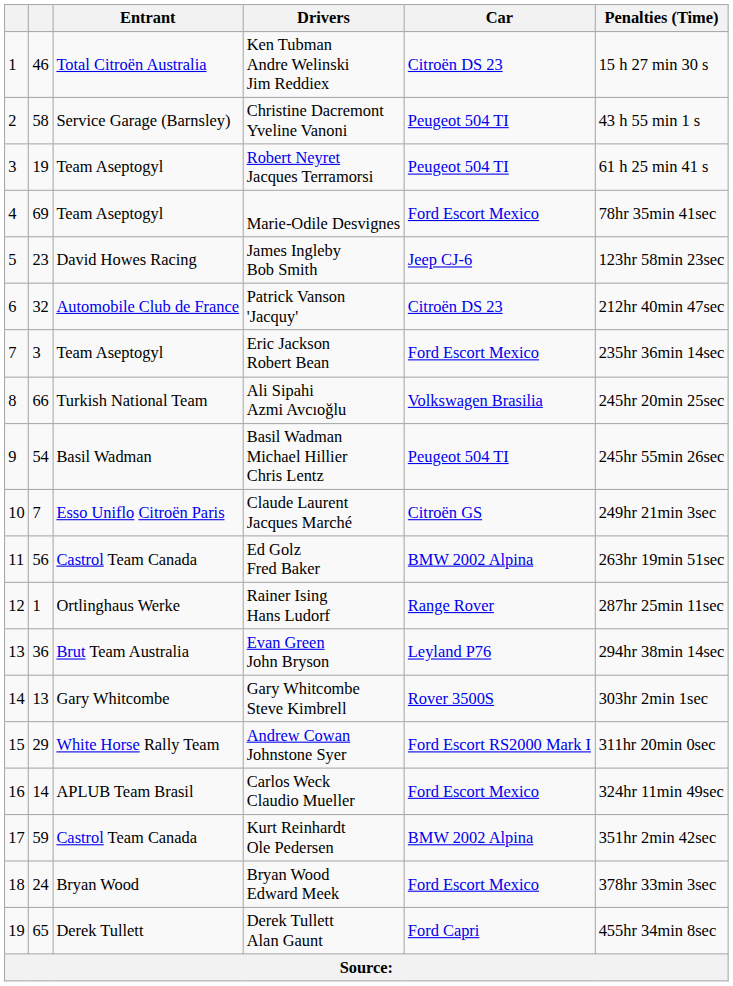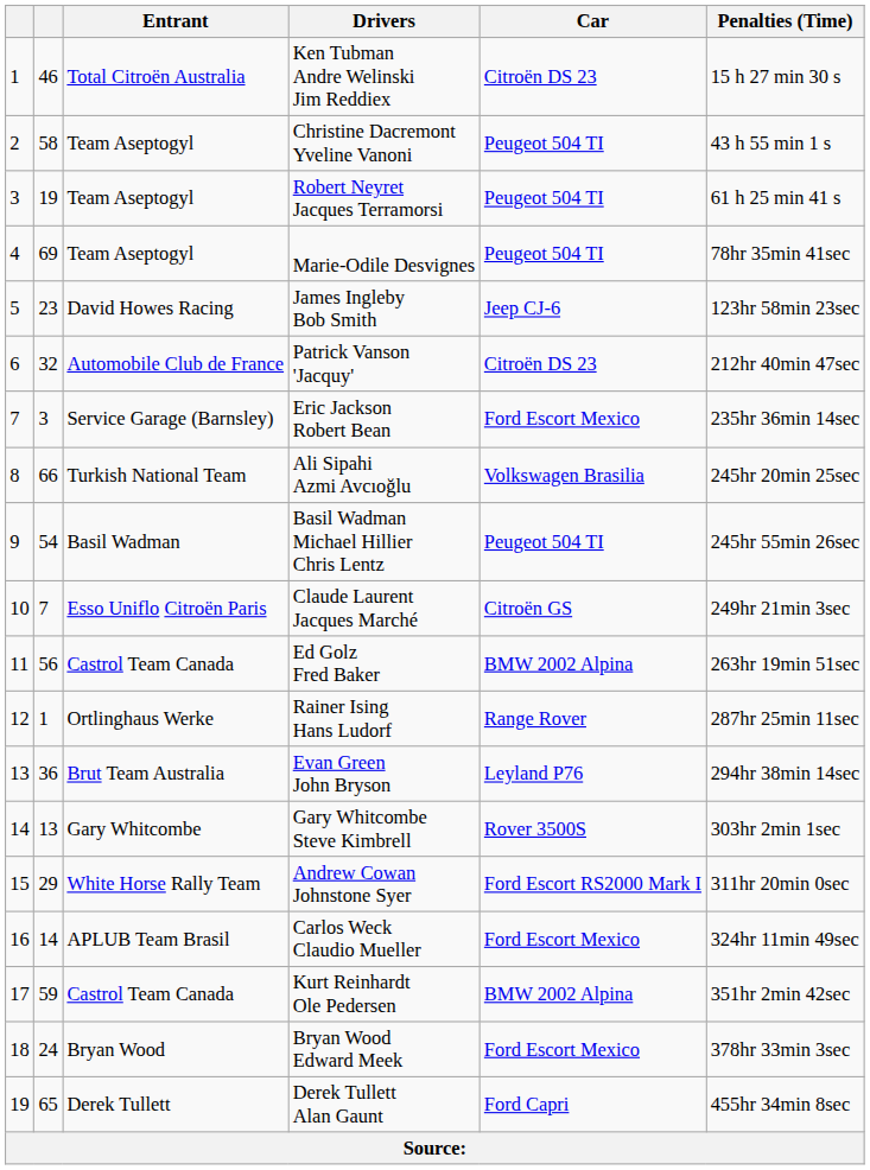Christine Dacremont Yveline Vanoni | Entrant: Service Garage (Barnsley) -> Team Aseptogyl
Marie-Odile Desvignes | Car: Ford Escort Mexico -> Peugeot 504 TI
Eric Jackson Robert Bean | Entrant: Team Aseptogyl -> Service Garage (Barnsley)
